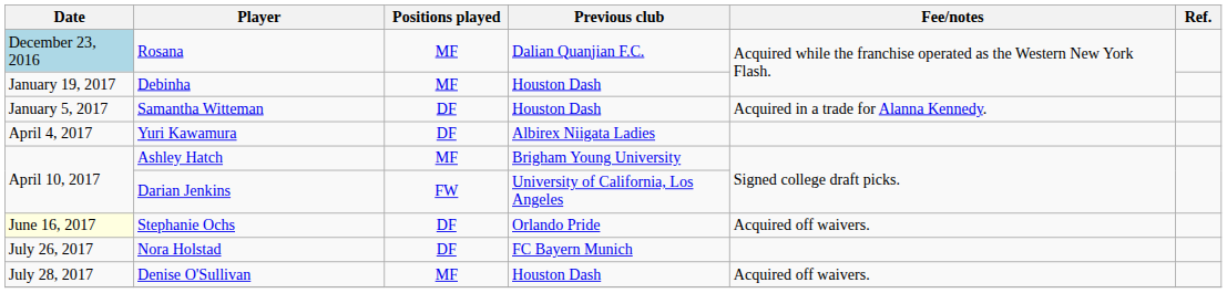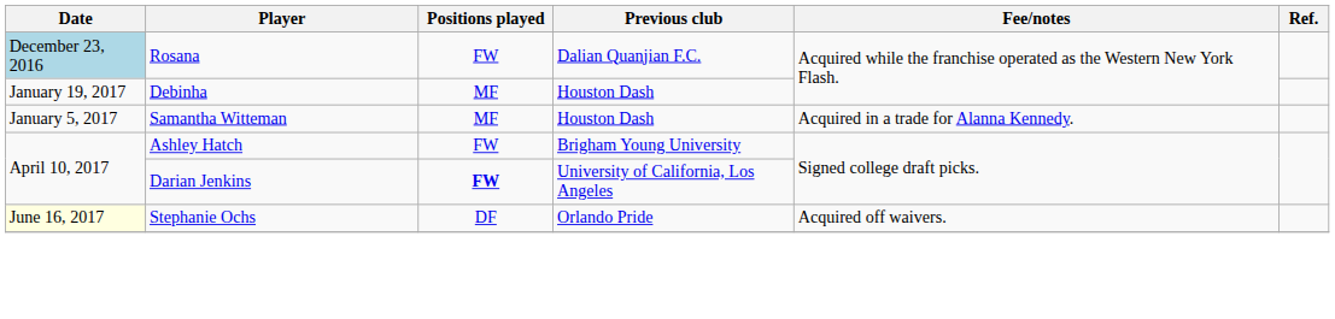Rosana | Positions played: MF -> FW
Samantha Witteman | Positions played: DF -> MF
- row: April 4, 2017 | Yuri Kawamura | DF | Albirex Niigata Ladies
Ashley Hatch | Positions played: MF -> FW
Darian Jenkins | Positions played: normal -> bold
- row: July 26, 2017 | Nora Holstad | DF | FC Bayern Munich
- row: July 28, 2017 | Denise O'Sullivan | MF | Houston Dash | Acquired off waivers.
